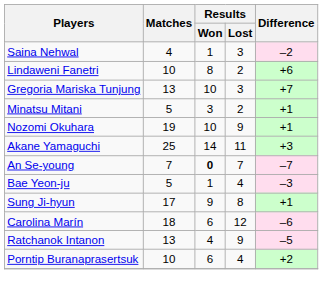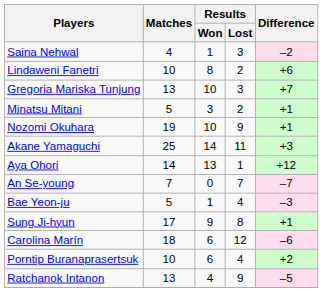+ row: Aya Ohori | 14 | 13 | 1 | +12
An Se-young | Results / Won: bold -> normal
rows swapped: Porntip Buranaprasertsuk <-> Ratchanok Intanon
